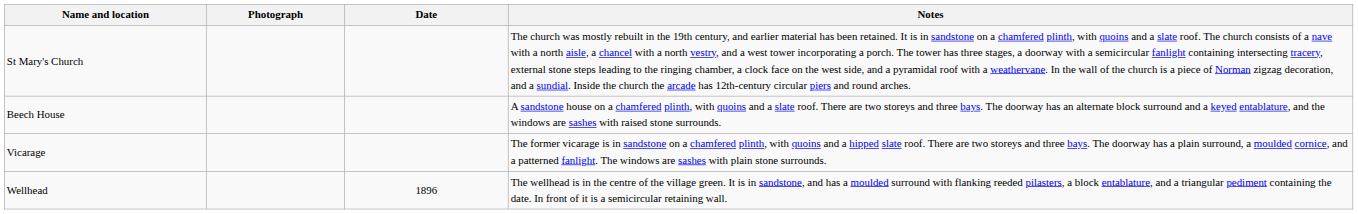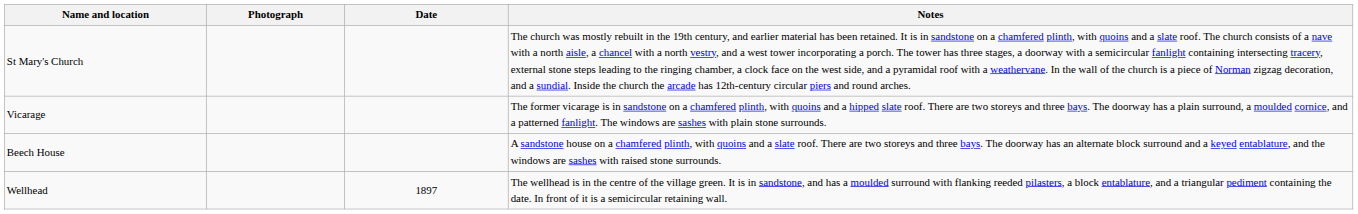rows swapped: Beech House <-> Vicarage
Wellhead | Date: 1896 -> 1897
